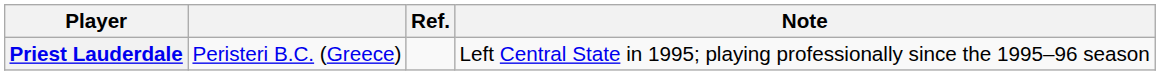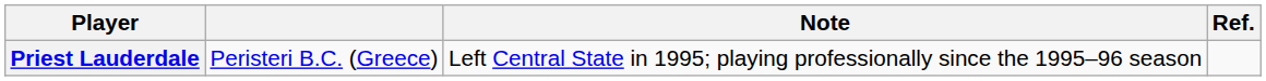columns swapped: Note <-> Ref.
